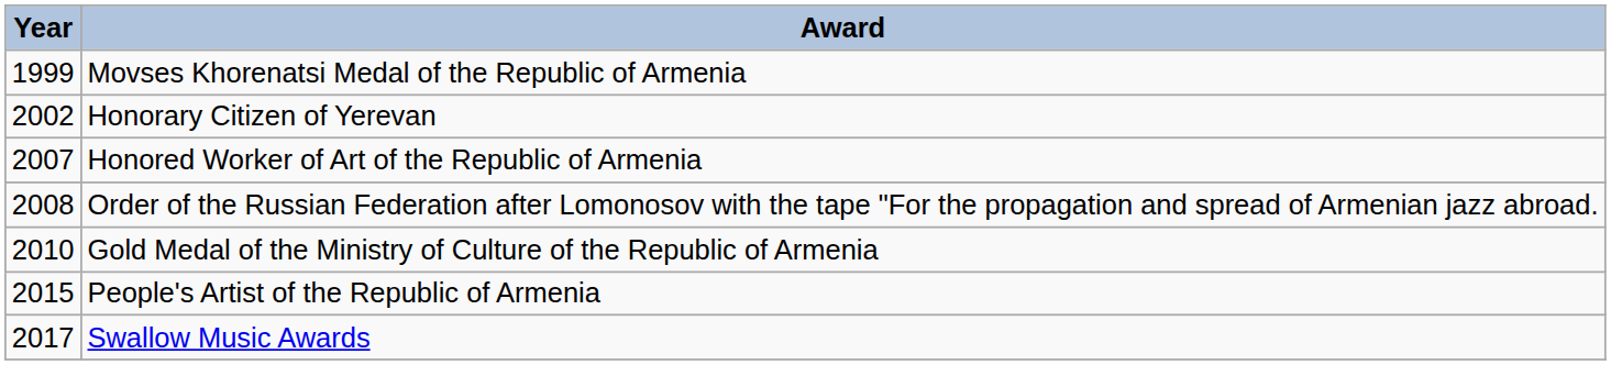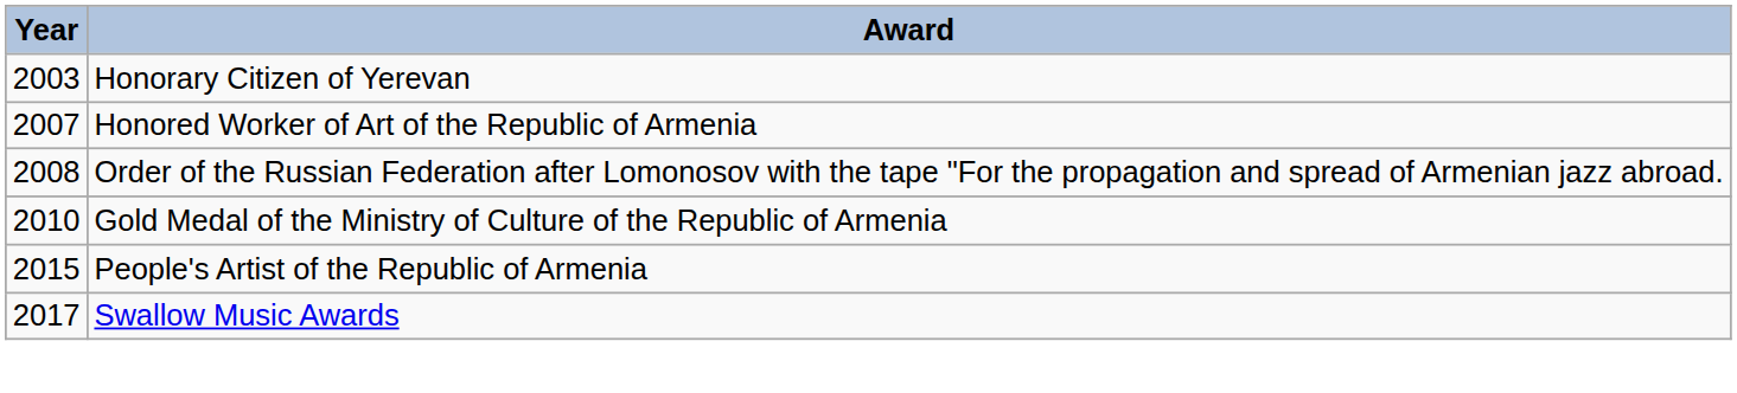- row: 1999 | Movses Khorenatsi Medal of the Republic of Armenia
Honorary Citizen of Yerevan | Year: 2002 -> 2003
